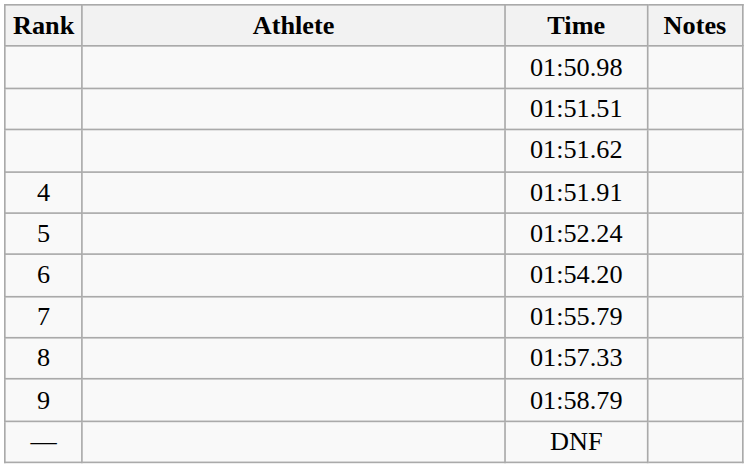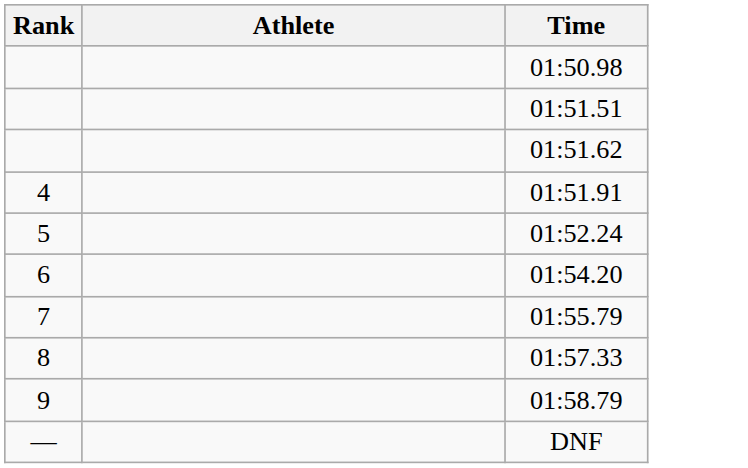- column: Notes
